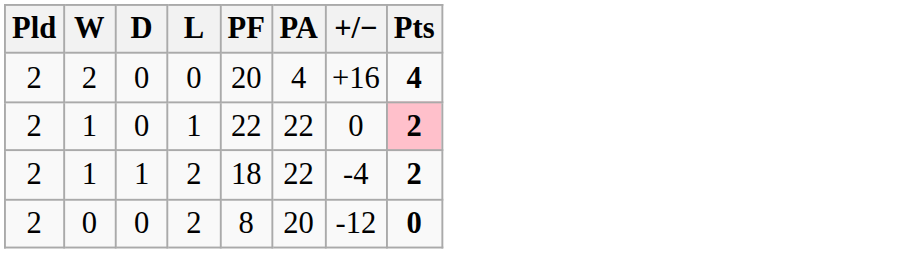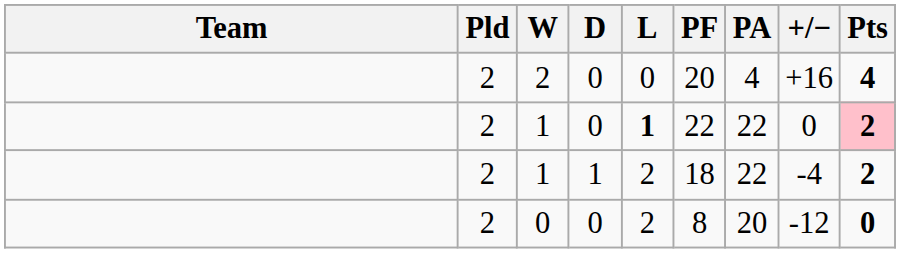+ column: Team
1 / 0 | L: normal -> bold
